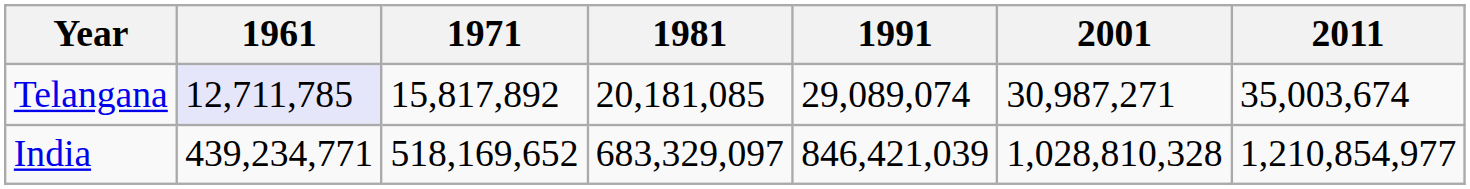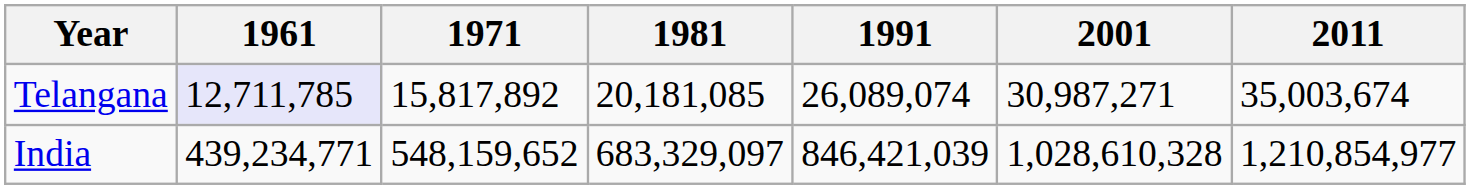Telangana | 1991: 29,089,074 -> 26,089,074
India | 1971: 518,169,652 -> 548,159,652
India | 2001: 1,028,810,328 -> 1,028,610,328
